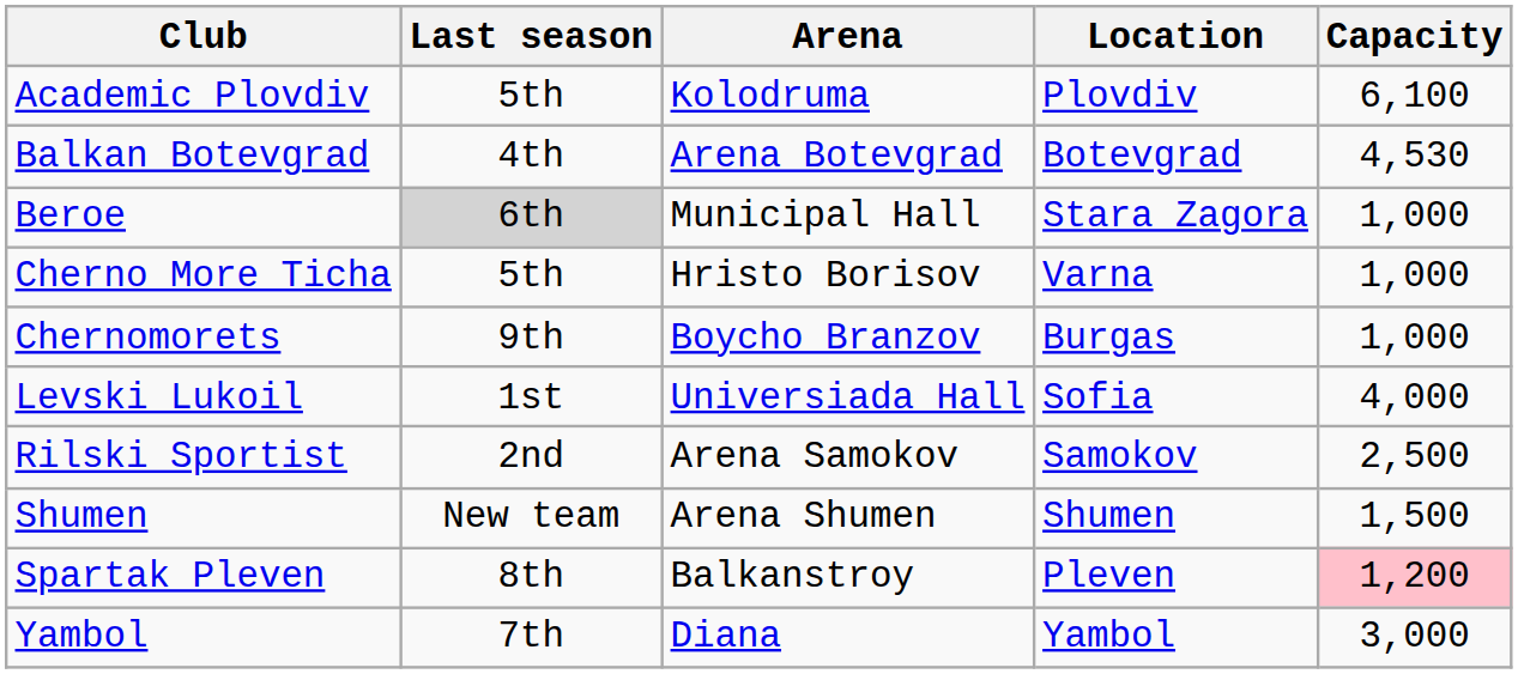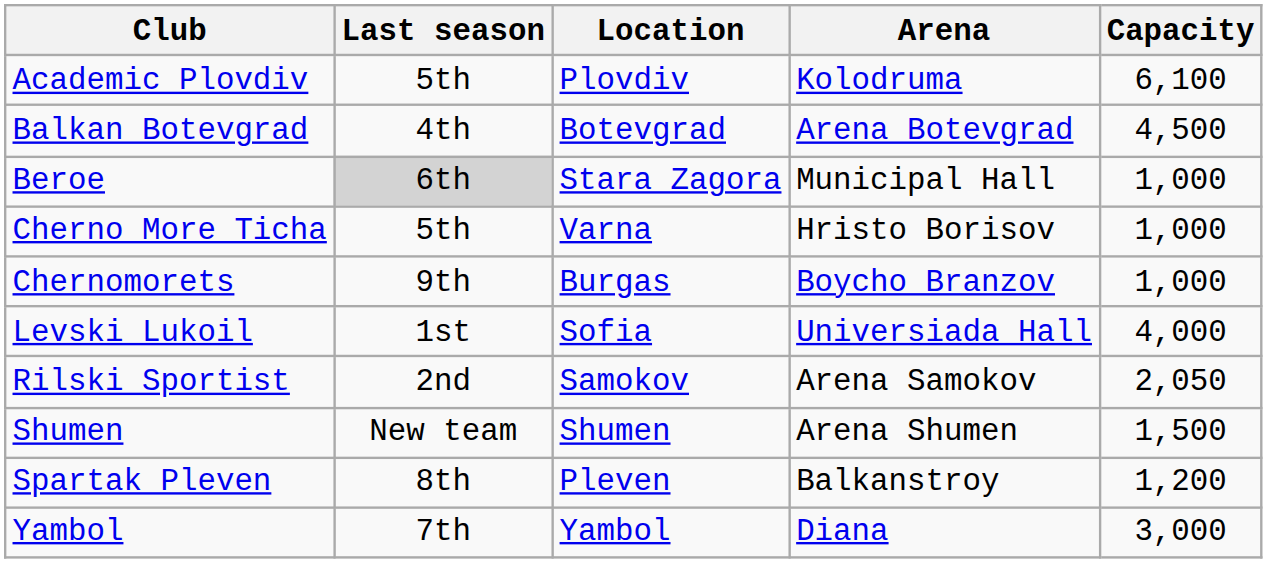columns swapped: Arena <-> Location
Balkan Botevgrad | Capacity: 4,530 -> 4,500
Rilski Sportist | Capacity: 2,500 -> 2,050
Spartak Pleven | Capacity: pink background -> no background
